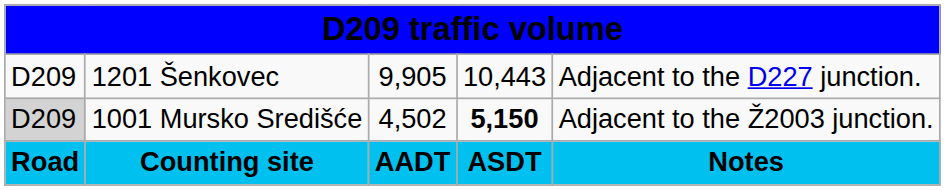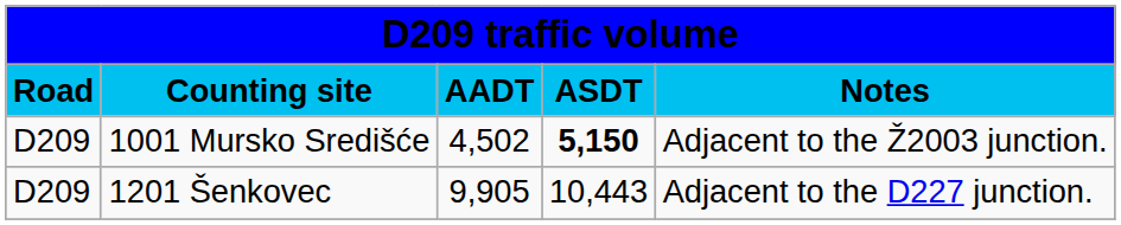rows swapped: Counting site <-> 1201 Šenkovec
1001 Mursko Središće | column 1: lightgrey background -> no background
